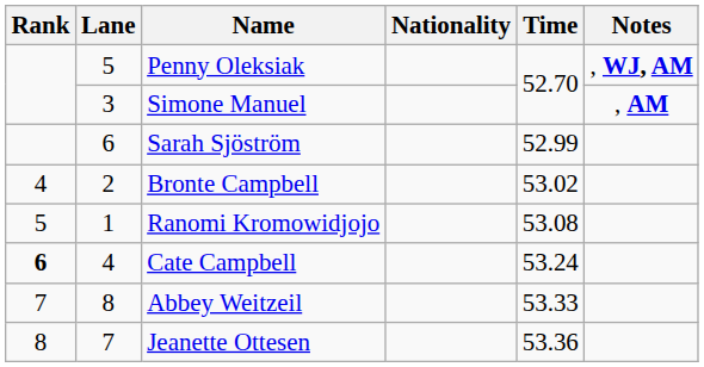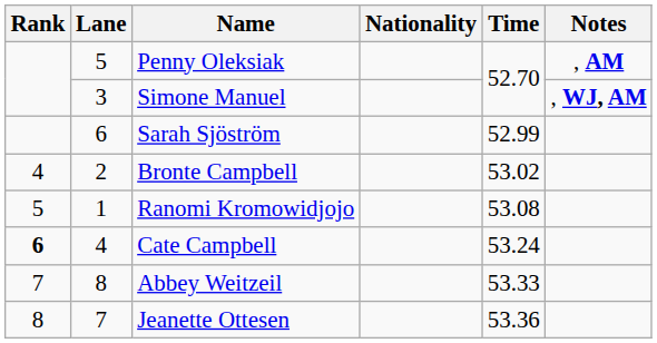Penny Oleksiak | Notes: , WJ, AM -> , AM
Simone Manuel | Notes: , AM -> , WJ, AM
